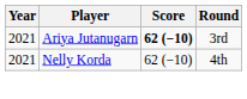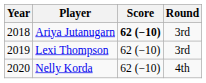Ariya Jutanugarn | Year: 2021 -> 2018
+ row: 2019 | Lexi Thompson | 62 (−10) | 3rd
Nelly Korda | Year: 2021 -> 2020
